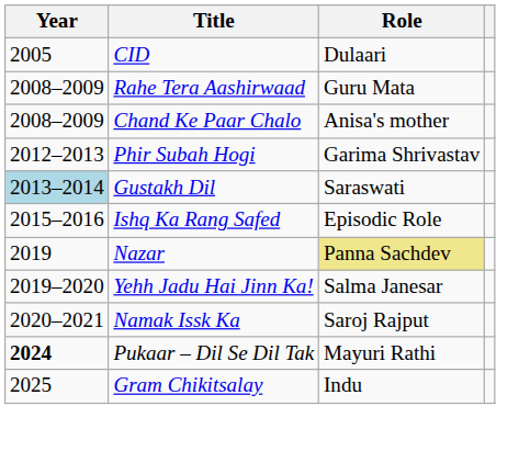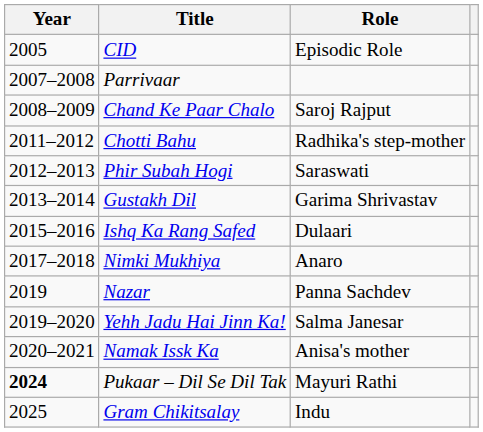CID | Role: Dulaari -> Episodic Role
+ row: 2007–2008 | Parrivaar
- row: 2008–2009 | Rahe Tera Aashirwaad | Guru Mata
Chand Ke Paar Chalo | Role: Anisa's mother -> Saroj Rajput
+ row: 2011–2012 | Chotti Bahu | Radhika's step-mother
Phir Subah Hogi | Role: Garima Shrivastav -> Saraswati
Gustakh Dil | Year: lightblue background -> no background
Gustakh Dil | Role: Saraswati -> Garima Shrivastav
Ishq Ka Rang Safed | Role: Episodic Role -> Dulaari
+ row: 2017–2018 | Nimki Mukhiya | Anaro
Nazar | Role: khaki background -> no background
Namak Issk Ka | Role: Saroj Rajput -> Anisa's mother
